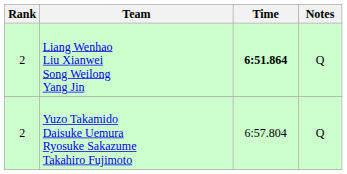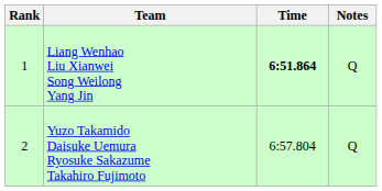Liang Wenhao Liu Xianwei Song Weilong Yang Jin | Rank: 2 -> 1
